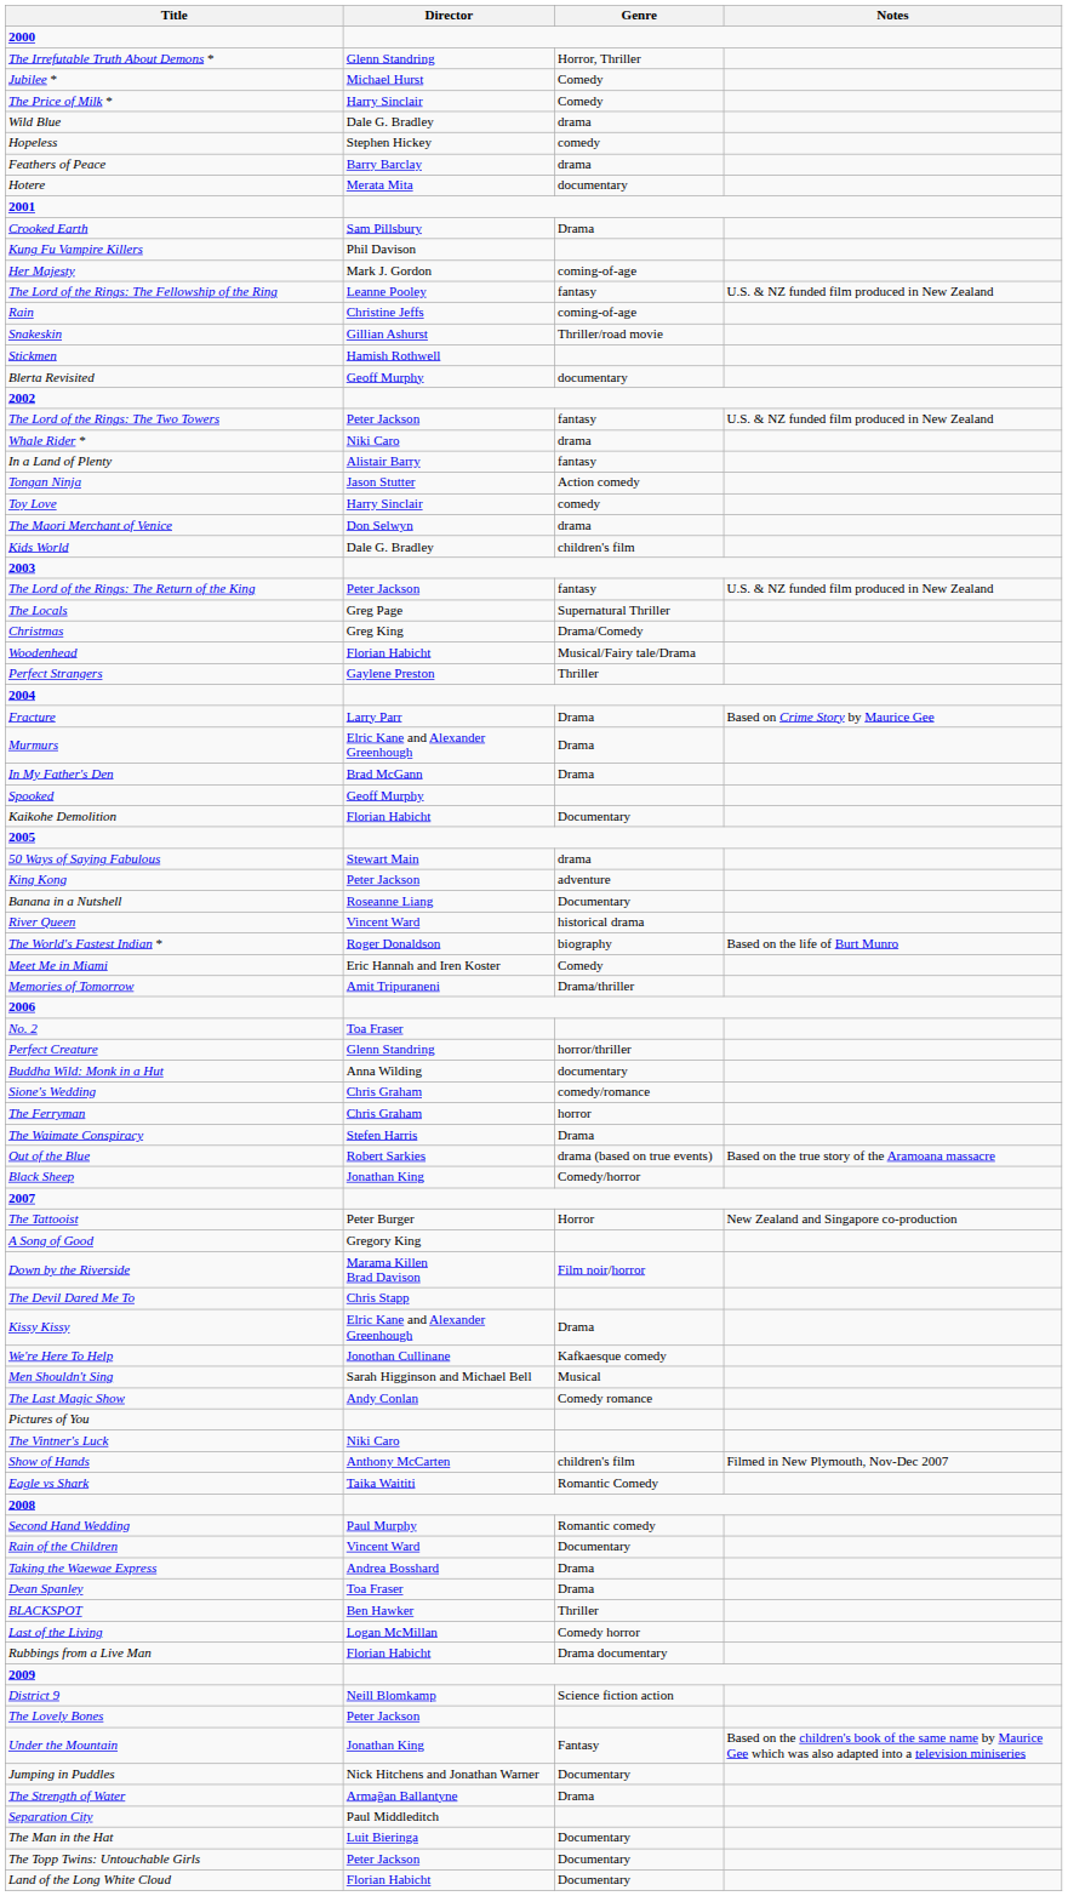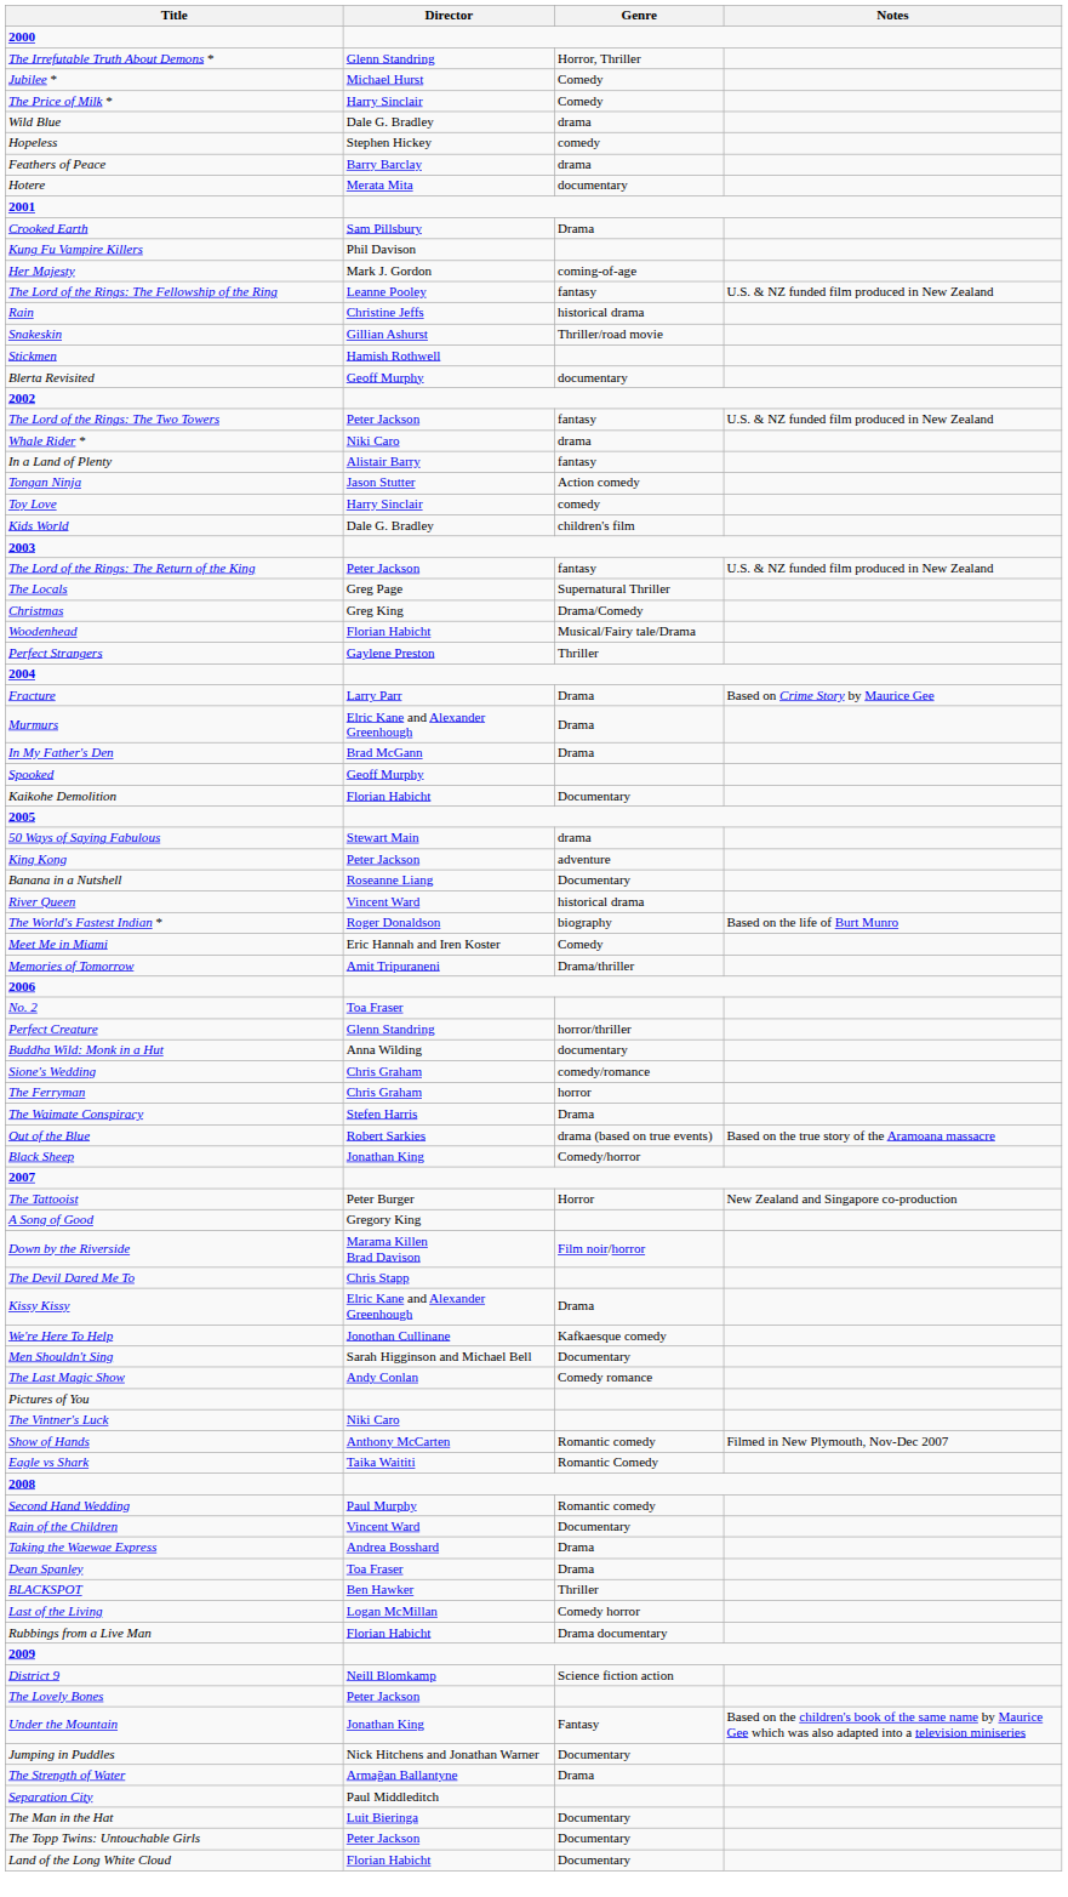Rain | Genre: coming-of-age -> historical drama
- row: The Maori Merchant of Venice | Don Selwyn | drama
Men Shouldn't Sing | Genre: Musical -> Documentary
Show of Hands | Genre: children's film -> Romantic comedy
